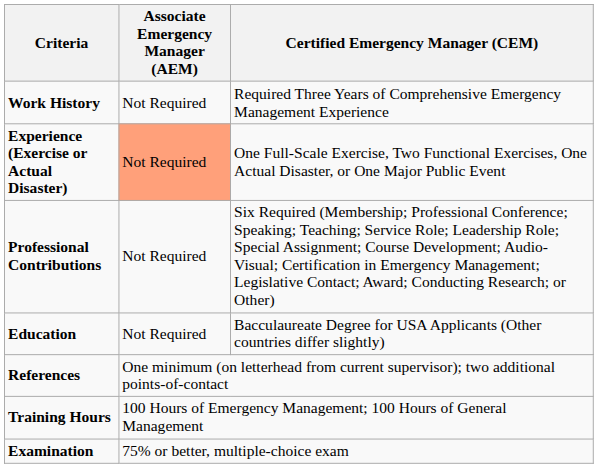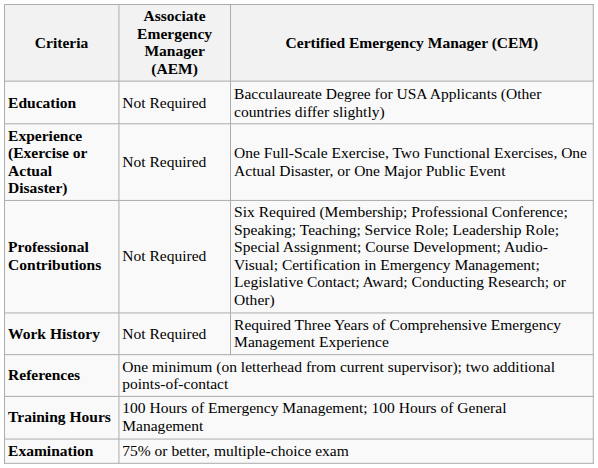rows swapped: Work History <-> Education
Experience (Exercise or Actual Disaster) | Associate Emergency Manager (AEM): lightsalmon background -> no background
